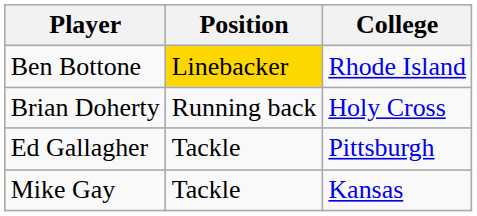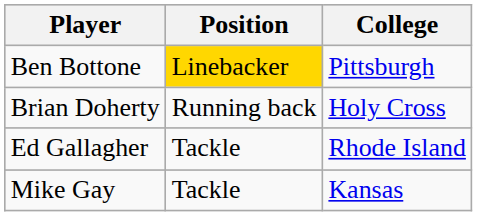Ben Bottone | College: Rhode Island -> Pittsburgh
Ed Gallagher | College: Pittsburgh -> Rhode Island
